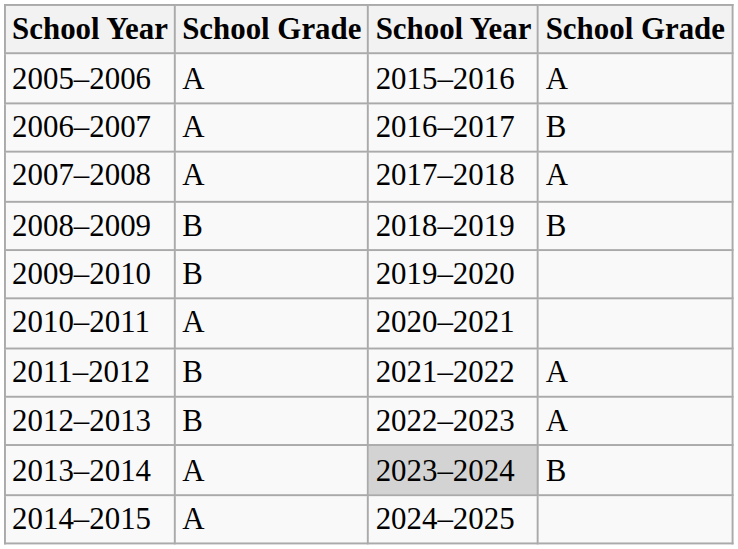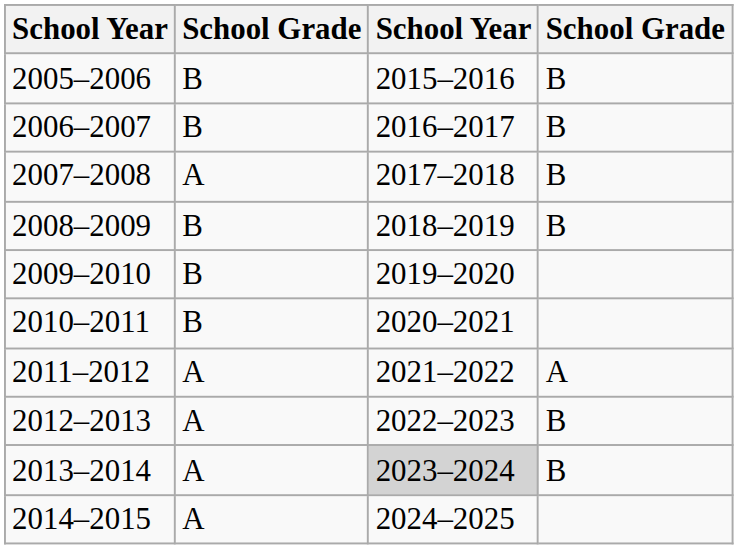2005–2006 | column 2: A -> B
2005–2006 | column 4: A -> B
2006–2007 | column 2: A -> B
2007–2008 | column 4: A -> B
2010–2011 | column 2: A -> B
2011–2012 | column 2: B -> A
2012–2013 | column 2: B -> A
2012–2013 | column 4: A -> B
